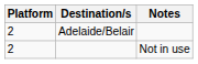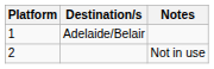Adelaide/Belair | Platform: 2 -> 1
